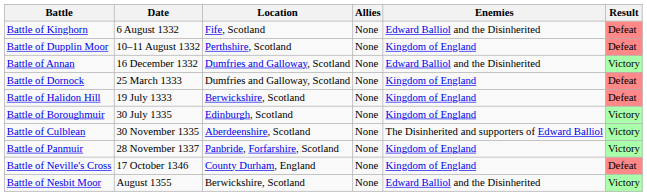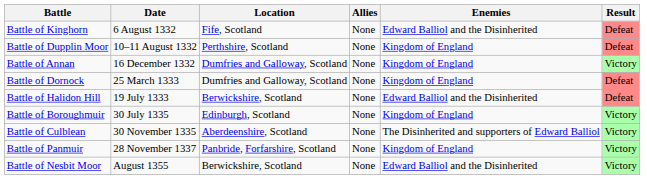Battle of Annan | Enemies: Edward Balliol and the Disinherited -> Kingdom of England
Battle of Halidon Hill | Enemies: Kingdom of England -> Edward Balliol and the Disinherited
- row: Battle of Neville's Cross | 17 October 1346 | County Durham, England | None | Kingdom of England | Defeat
